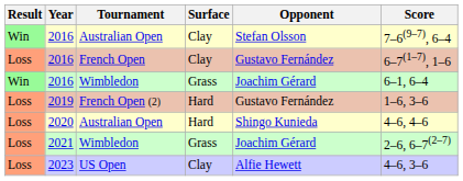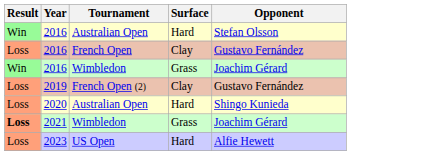- column: Score | 7–6(9–7), 6–4 | 6–7(1–7), 1–6 | 6–1, 6–4 | 1–6, 3–6 | 4–6, 4–6 | 2–6, 6–7(2–7) | 4–6, 3–6
2016 / Australian Open | Surface: Clay -> Hard
2019 | Surface: Hard -> Clay
2021 | Result: normal -> bold
2023 | Surface: Clay -> Hard
